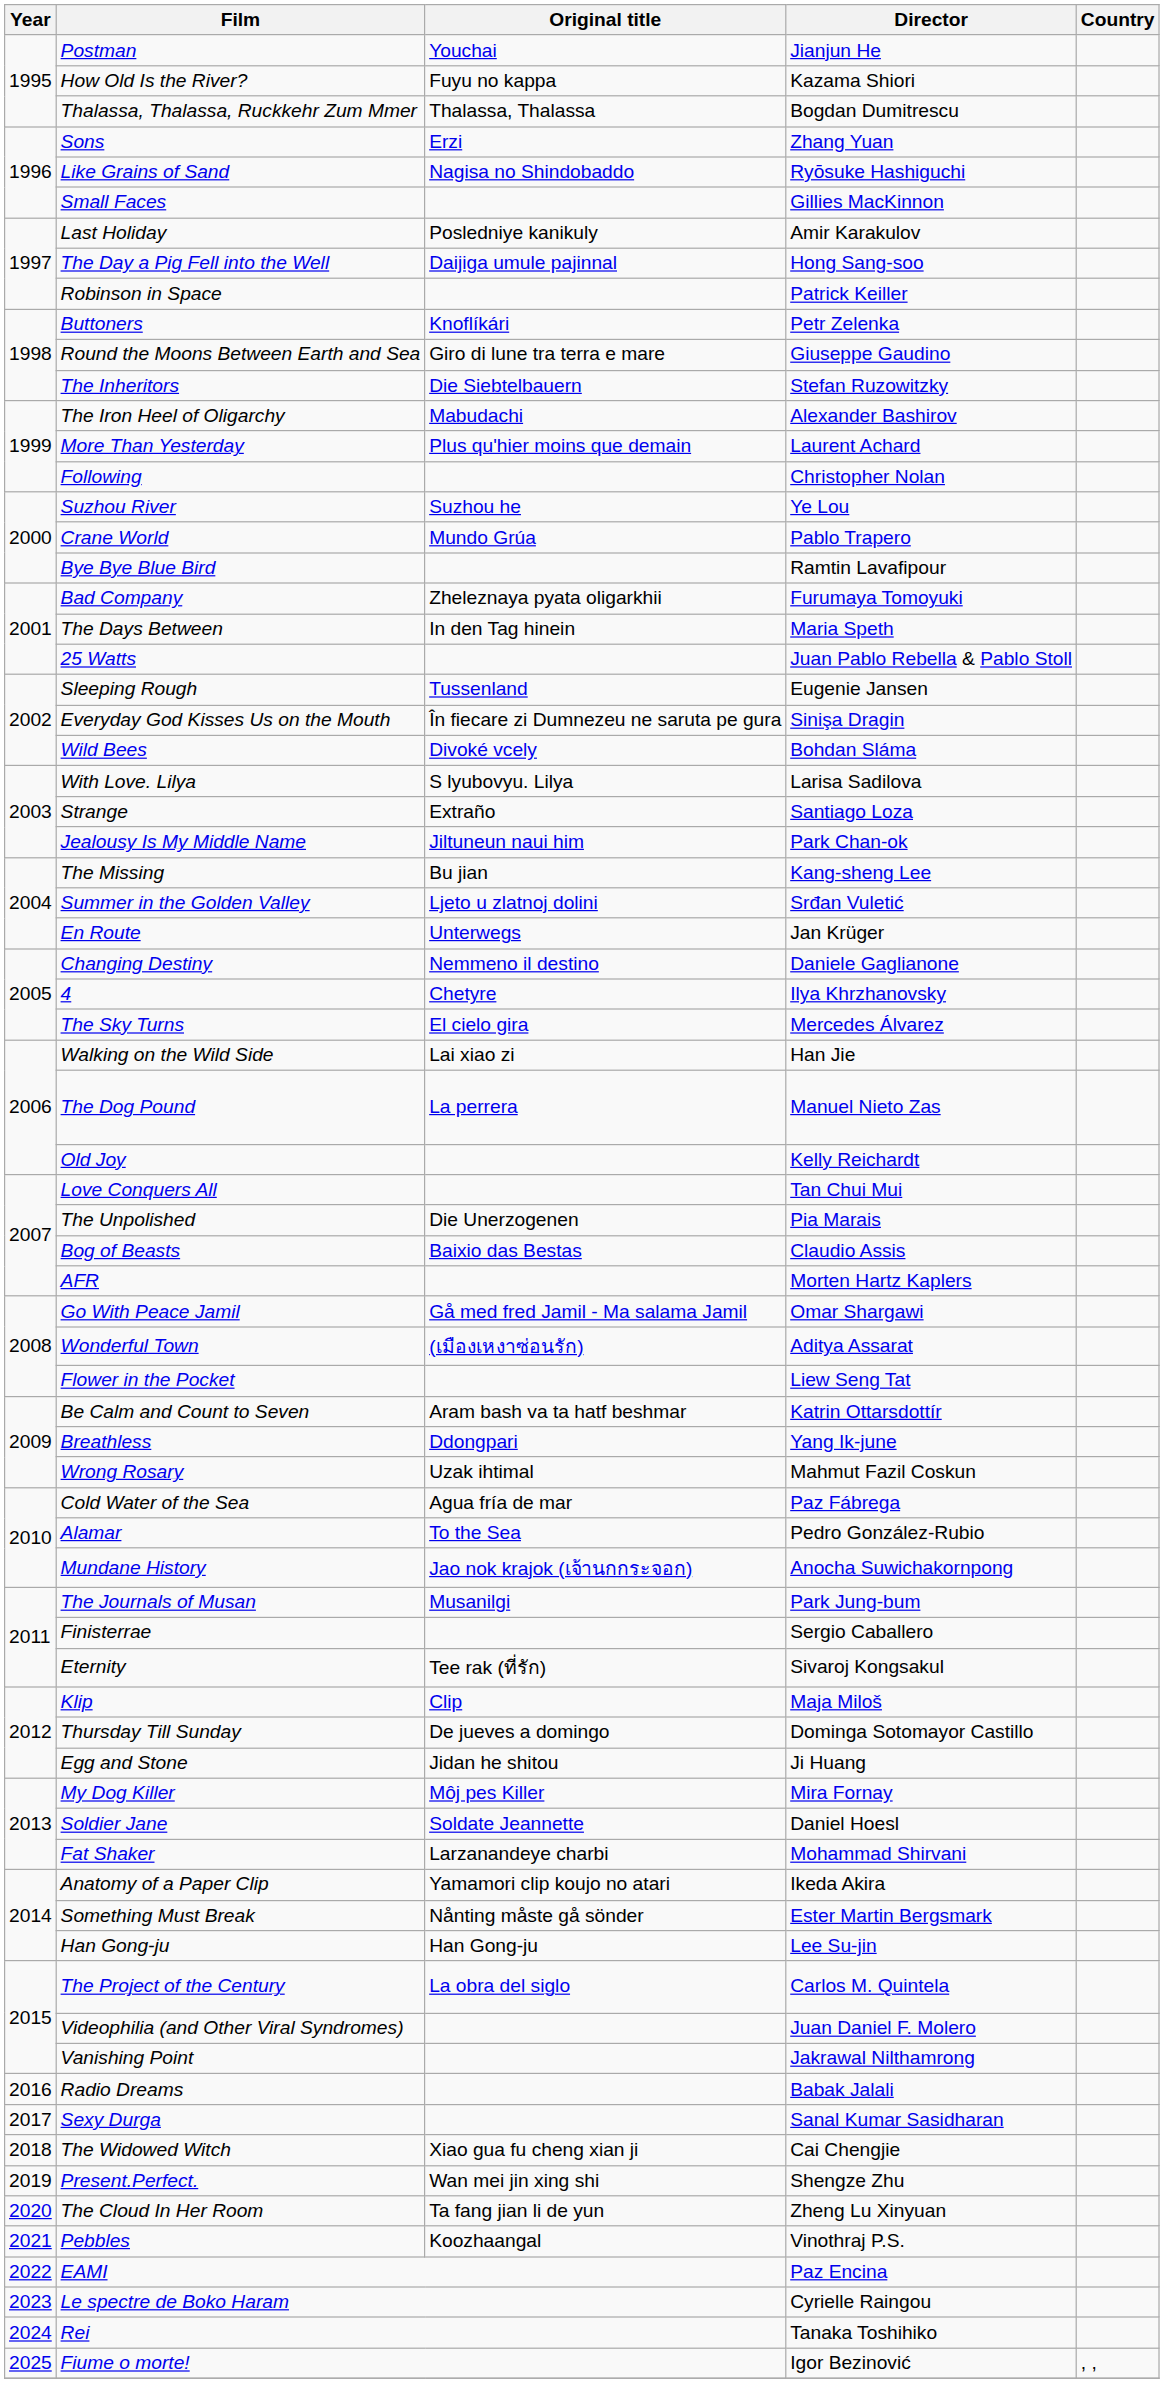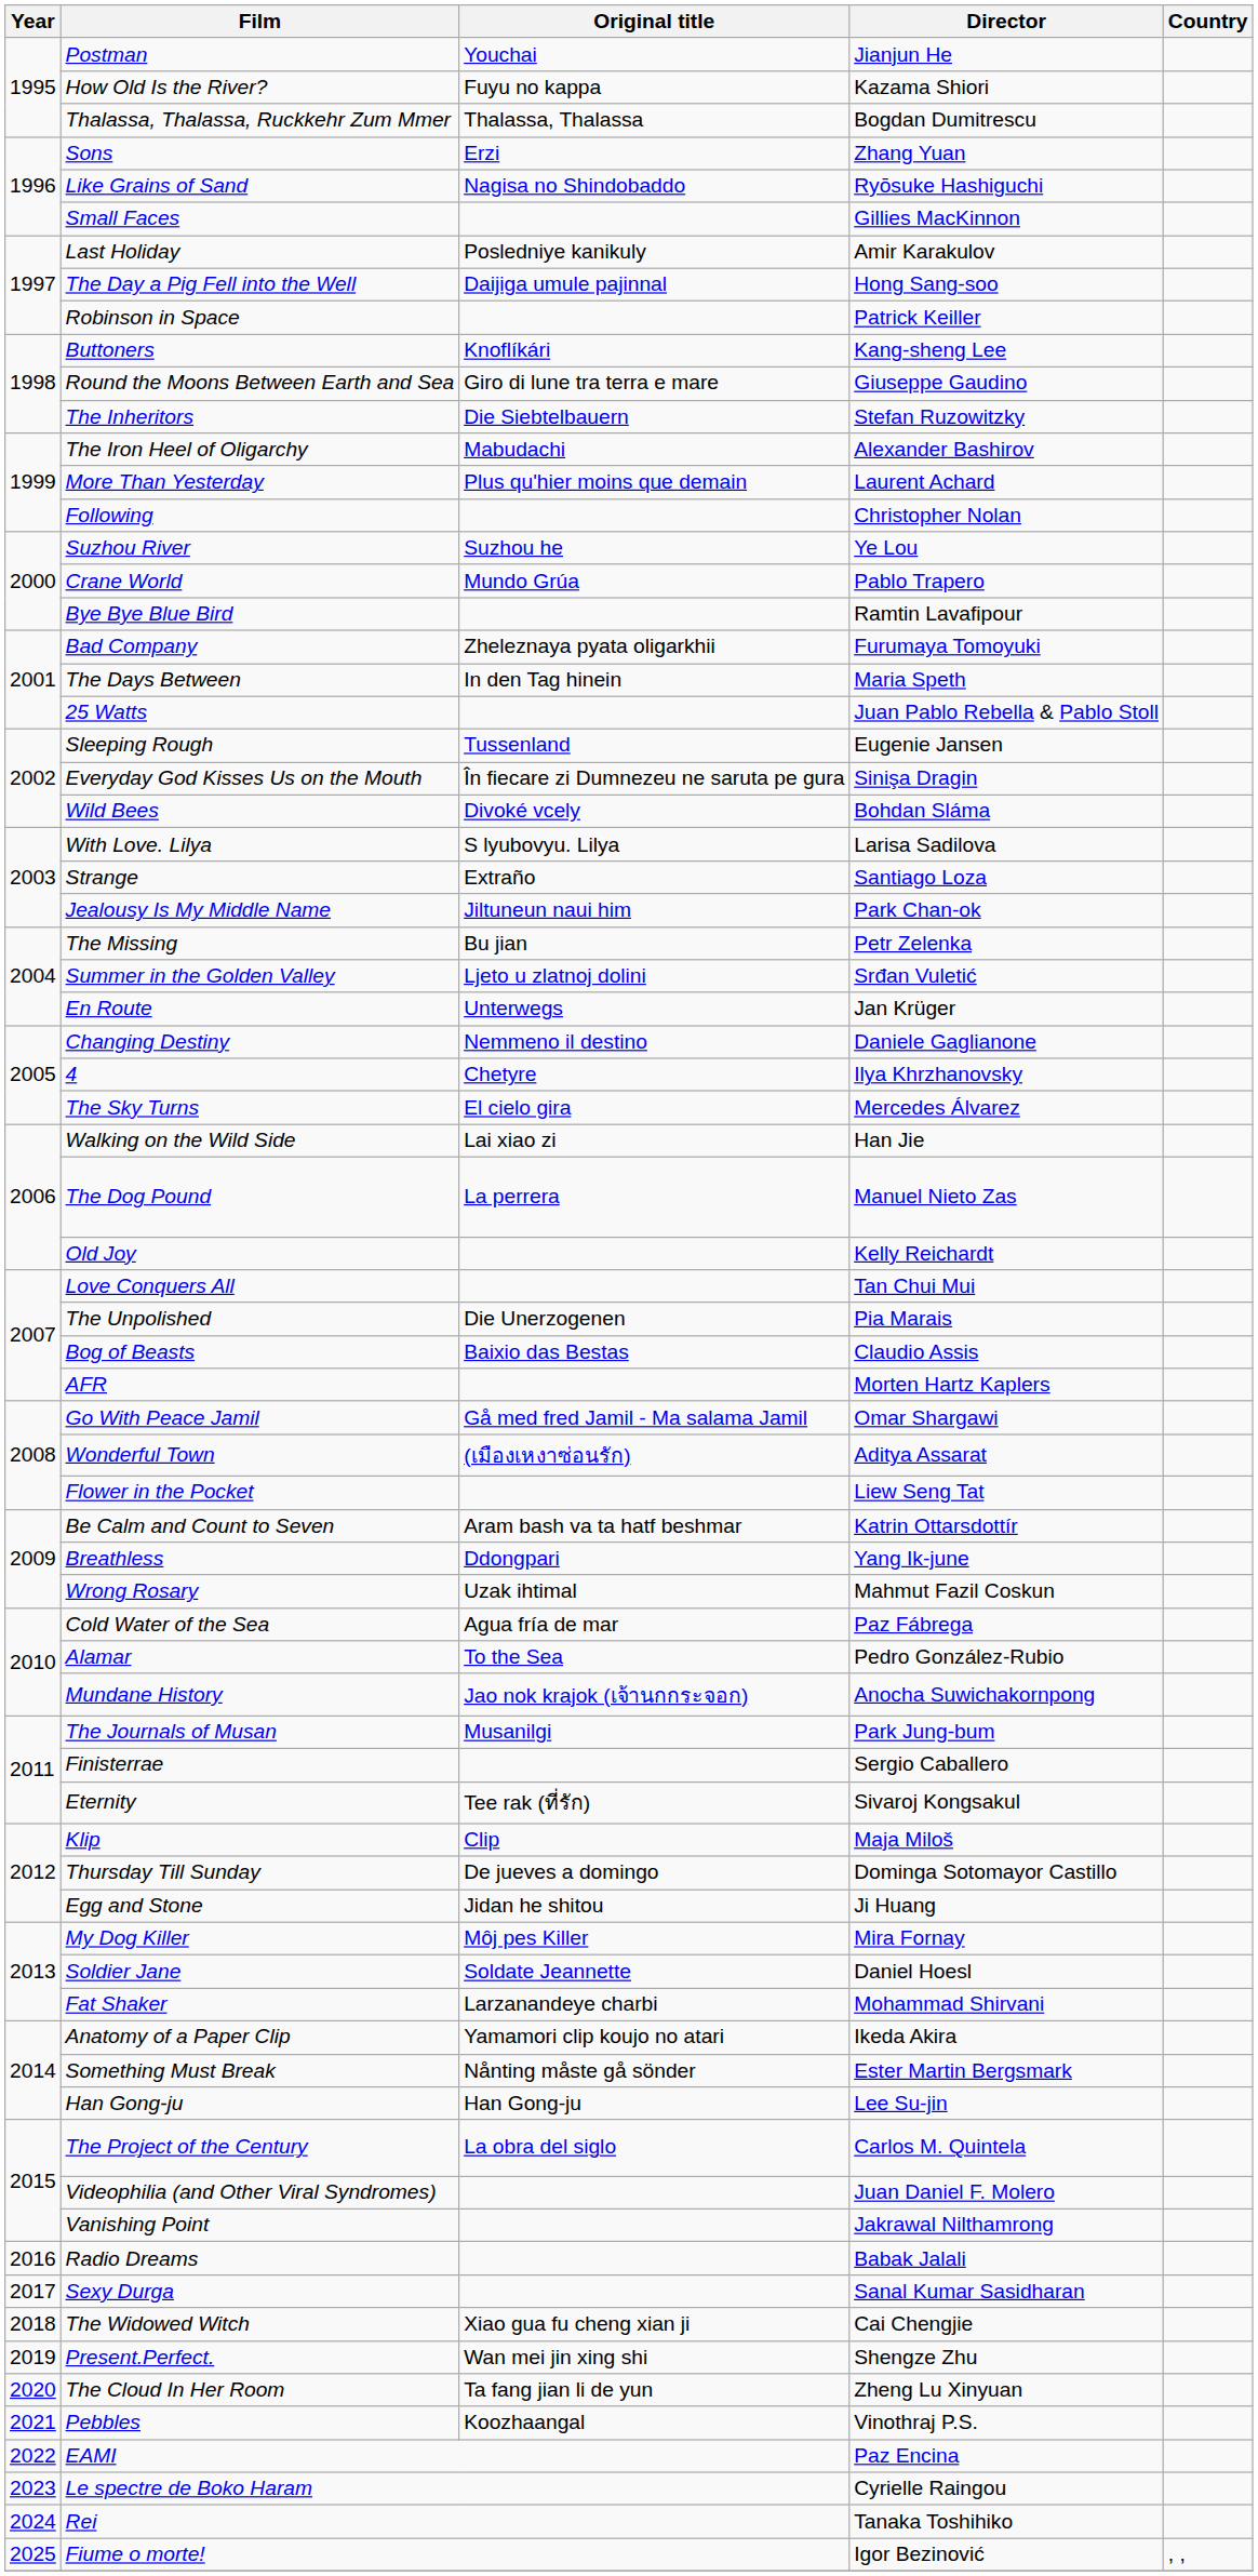Buttoners | Director: Petr Zelenka -> Kang-sheng Lee
The Missing | Director: Kang-sheng Lee -> Petr Zelenka
